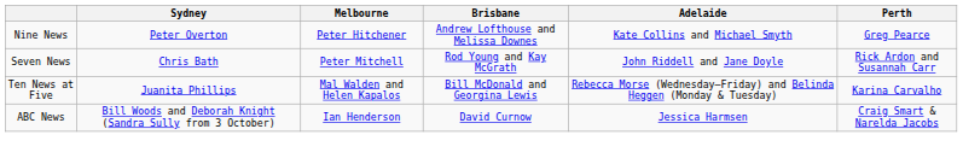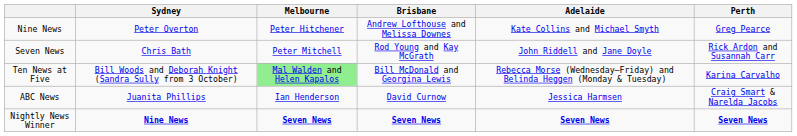Ten News at Five | Sydney: Juanita Phillips -> Bill Woods and Deborah Knight (Sandra Sully from 3 October)
Ten News at Five | Melbourne: no background -> lightgreen background
ABC News | Sydney: Bill Woods and Deborah Knight (Sandra Sully from 3 October) -> Juanita Phillips
+ row: Nightly News Winner | Nine News | Seven News | Seven News | Seven News | Seven News
